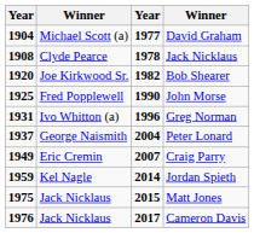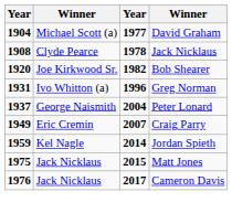- row: 1925 | Fred Popplewell | 1990 | John Morse
